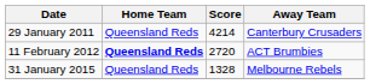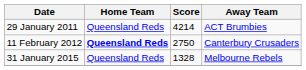29 January 2011 | Away Team: Canterbury Crusaders -> ACT Brumbies
11 February 2012 | Score: 2720 -> 2750
11 February 2012 | Away Team: ACT Brumbies -> Canterbury Crusaders
